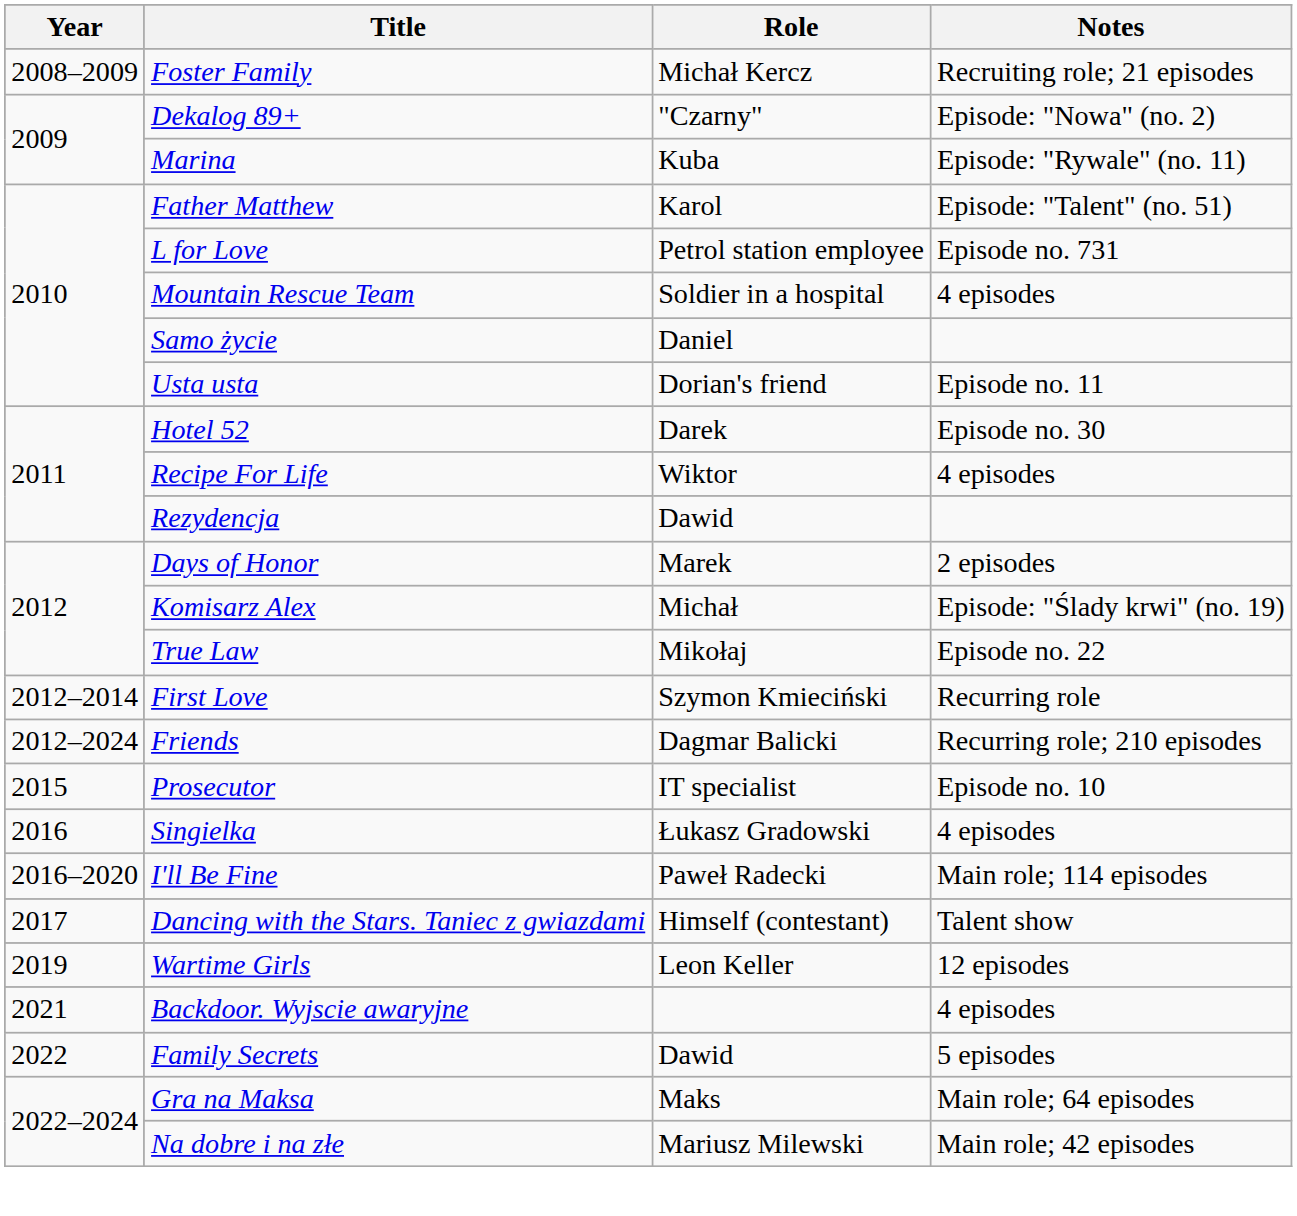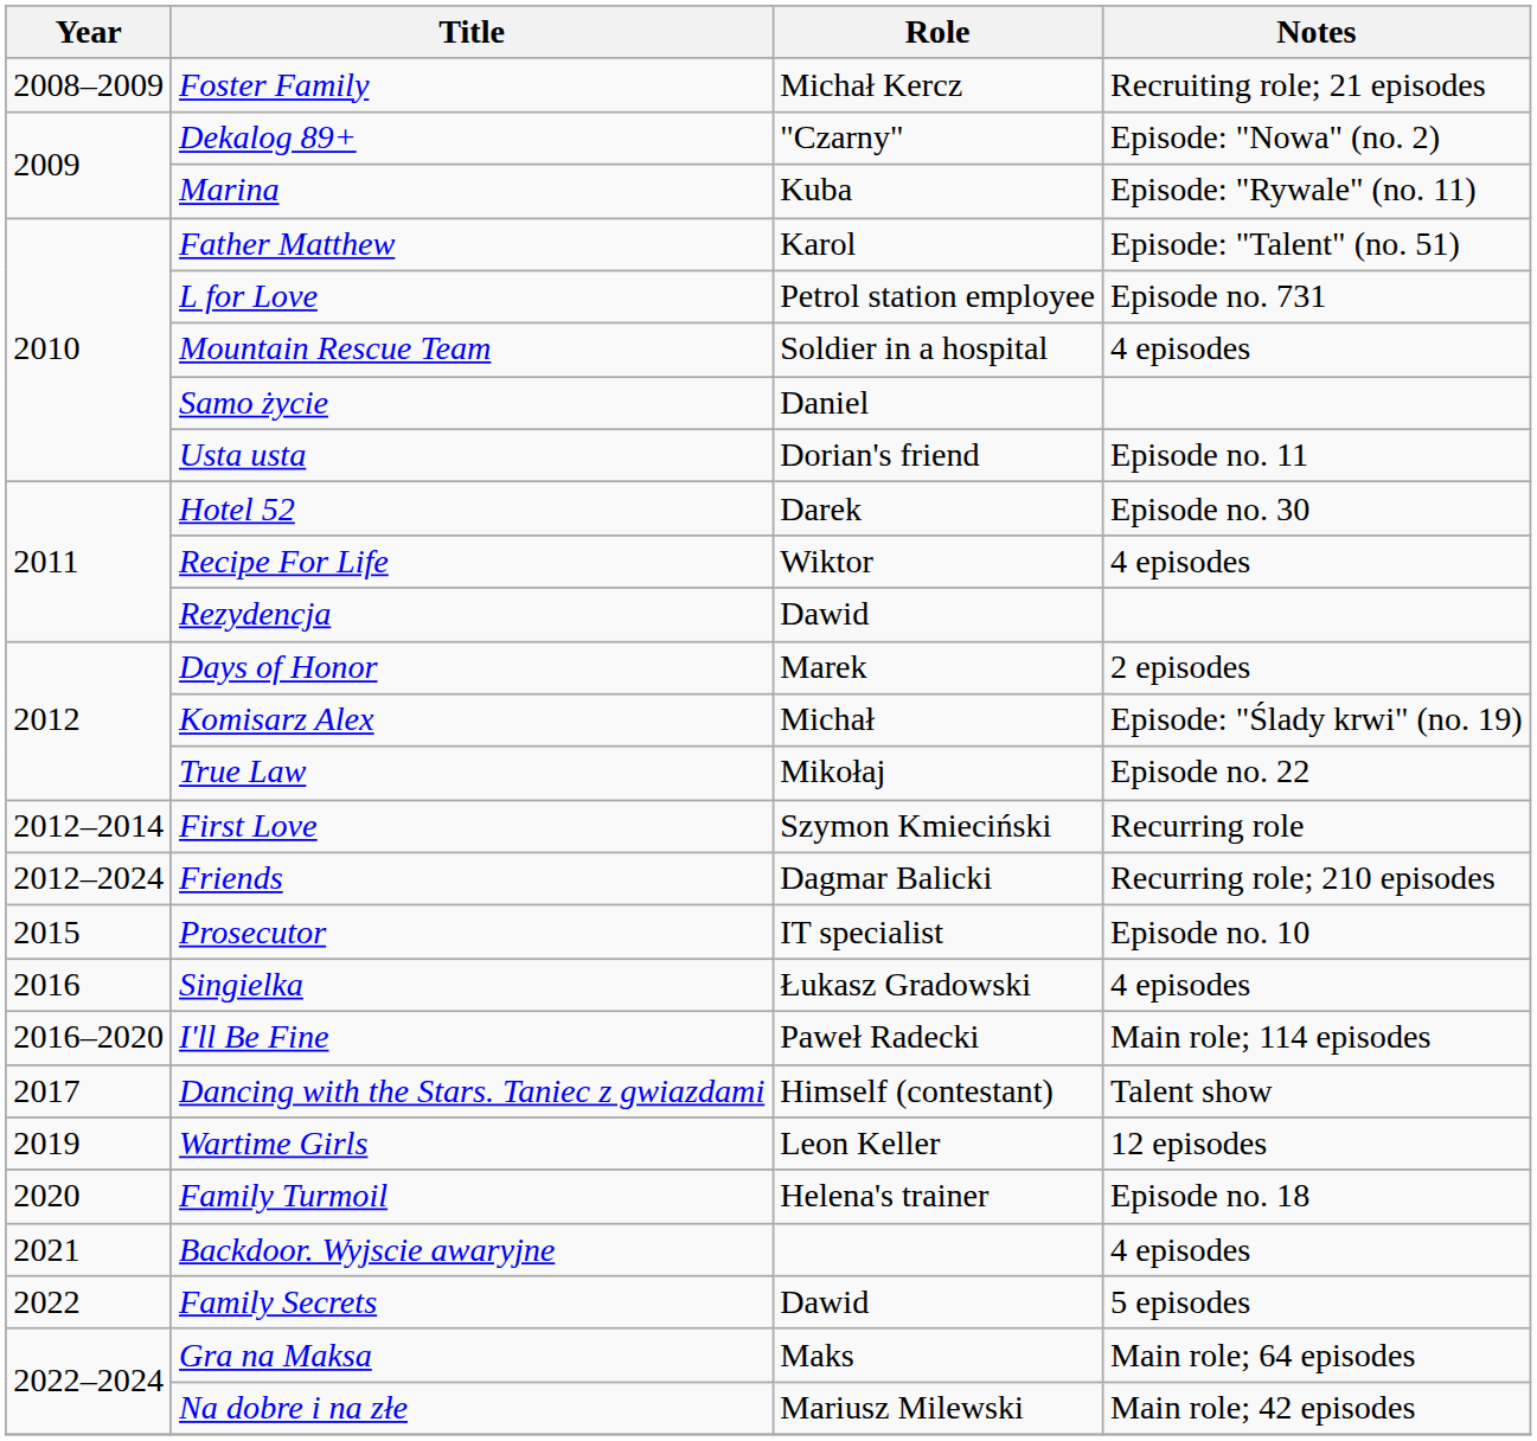+ row: 2020 | Family Turmoil | Helena's trainer | Episode no. 18
